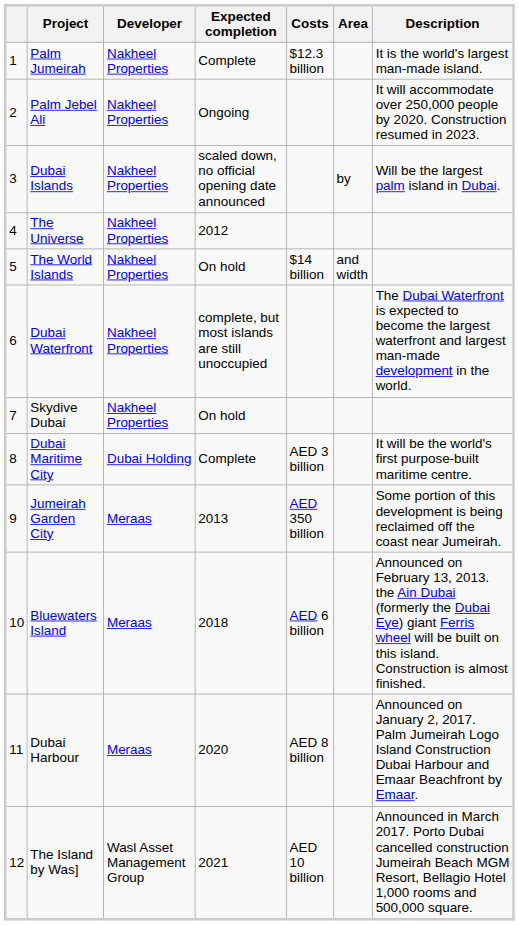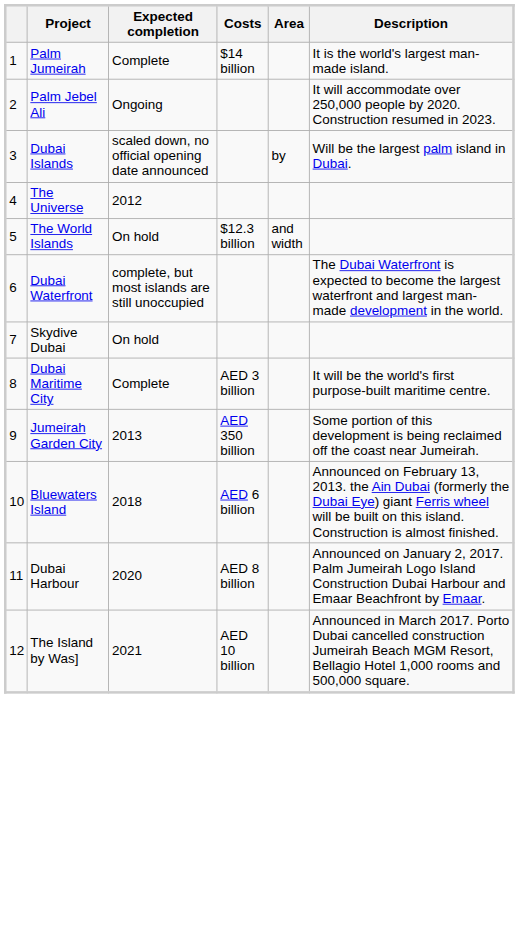- column: Developer | Nakheel Properties | Nakheel Properties | Nakheel Properties | Nakheel Properties | Nakheel Properties | Nakheel Properties | Nakheel Properties | Dubai Holding | Meraas | Meraas | Meraas | Wasl Asset Management Group
Palm Jumeirah | Costs: $12.3 billion -> $14 billion
The World Islands | Costs: $14 billion -> $12.3 billion
